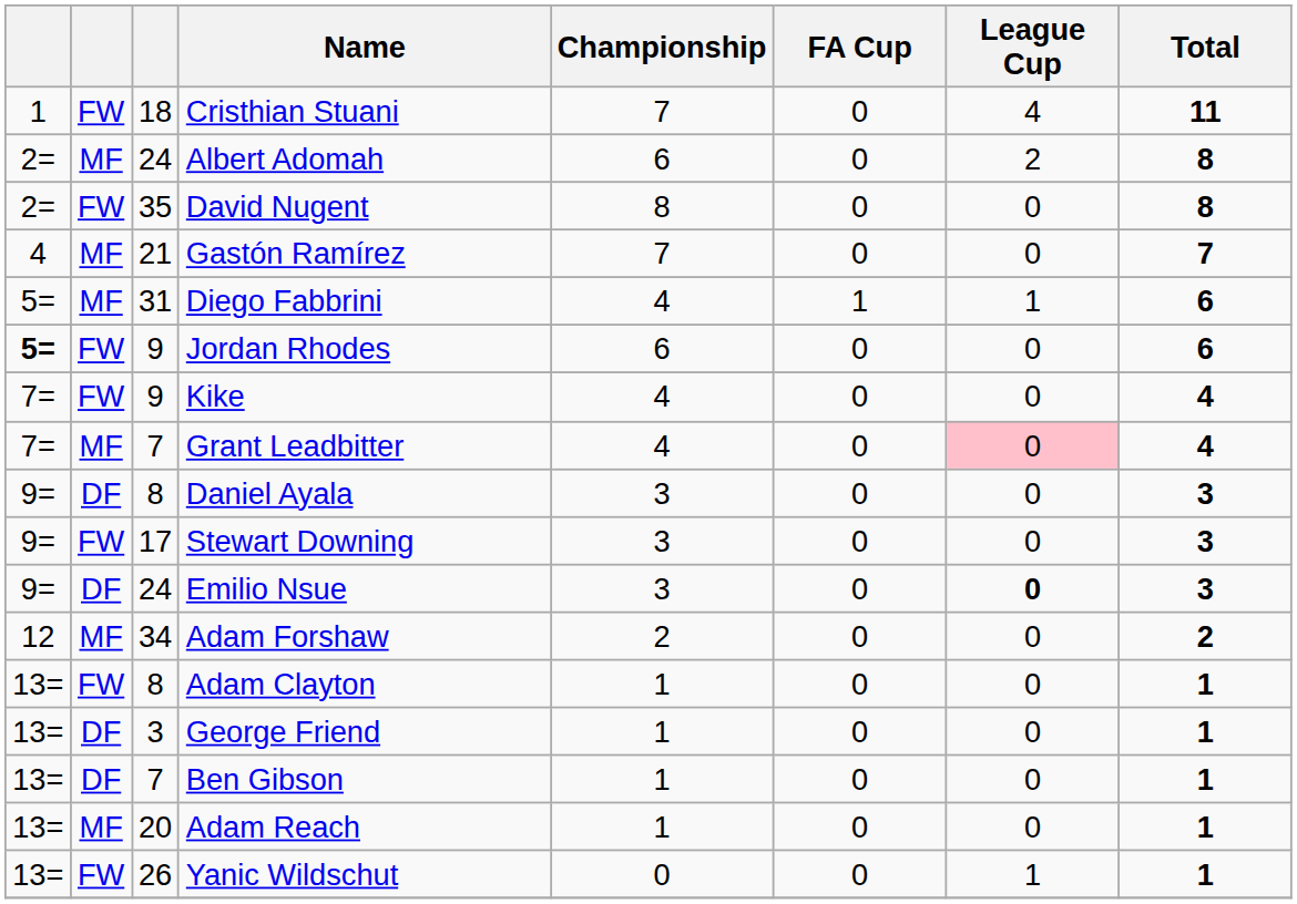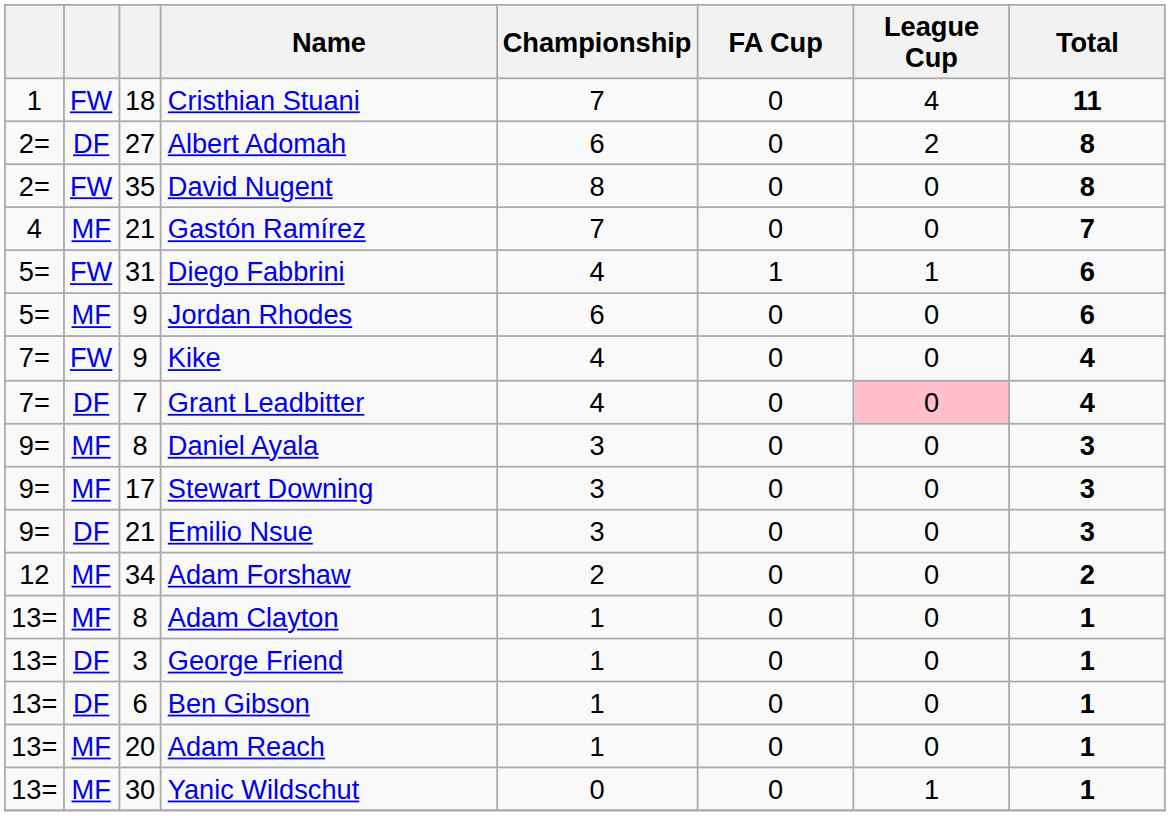Albert Adomah | column 2: MF -> DF
Albert Adomah | column 3: 24 -> 27
Diego Fabbrini | column 2: MF -> FW
Jordan Rhodes | column 1: bold -> normal
Jordan Rhodes | column 2: FW -> MF
Grant Leadbitter | column 2: MF -> DF
Daniel Ayala | column 2: DF -> MF
Stewart Downing | column 2: FW -> MF
Emilio Nsue | column 3: 24 -> 21
Emilio Nsue | League Cup: bold -> normal
Adam Clayton | column 2: FW -> MF
Ben Gibson | column 3: 7 -> 6
Yanic Wildschut | column 2: FW -> MF
Yanic Wildschut | column 3: 26 -> 30
